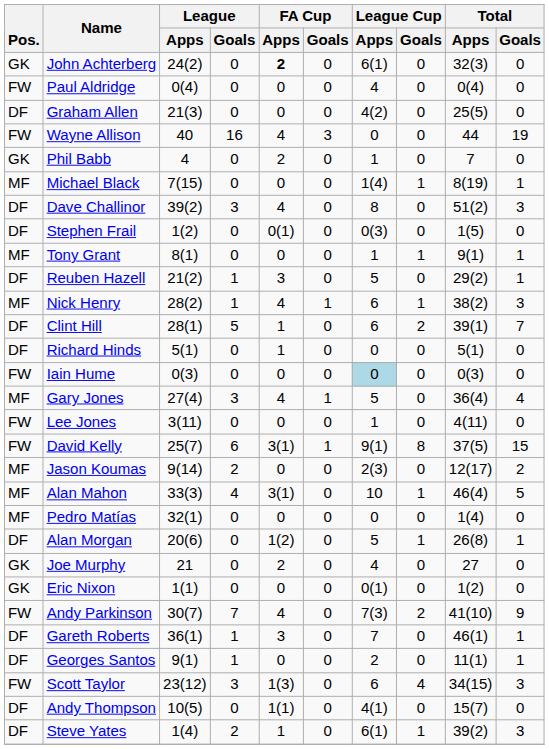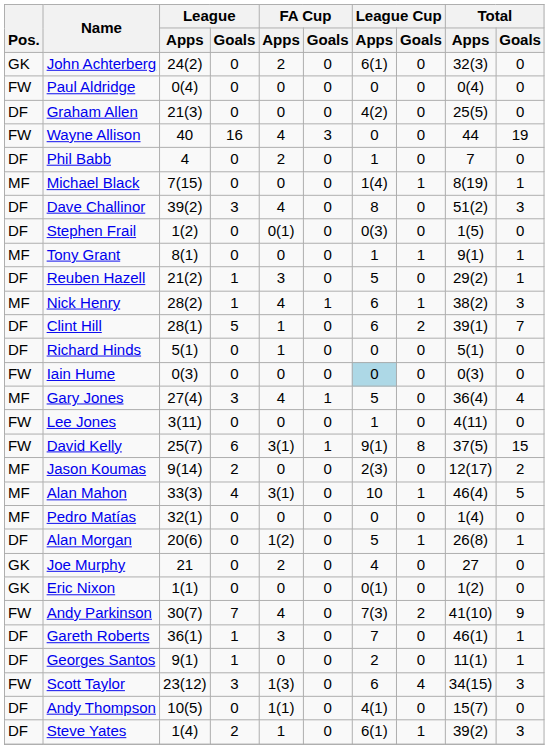John Achterberg | FA Cup / Apps: bold -> normal
Paul Aldridge | League Cup / Apps: 4 -> 0
Phil Babb | Pos.: GK -> DF
